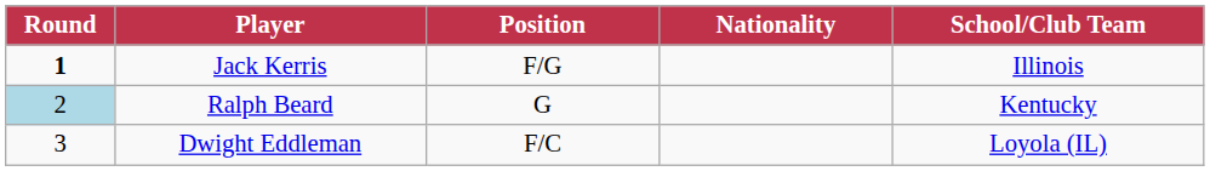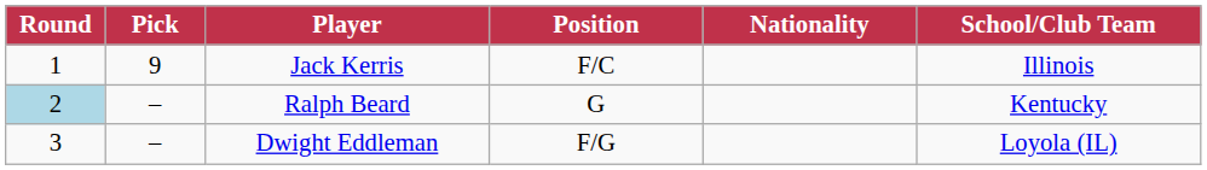+ column: Pick | 9 | – | –
Jack Kerris | Round: bold -> normal
Jack Kerris | Position: F/G -> F/C
Dwight Eddleman | Position: F/C -> F/G
